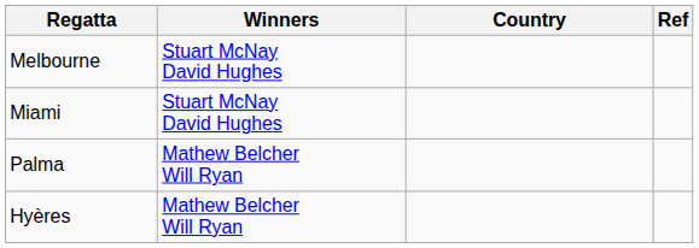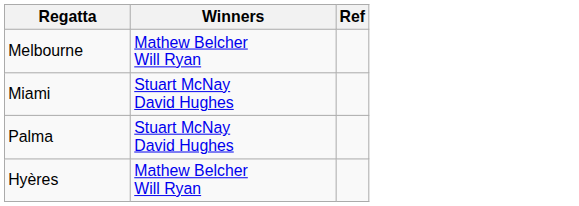- column: Country
Melbourne | Winners: Stuart McNay David Hughes -> Mathew Belcher Will Ryan
Palma | Winners: Mathew Belcher Will Ryan -> Stuart McNay David Hughes
